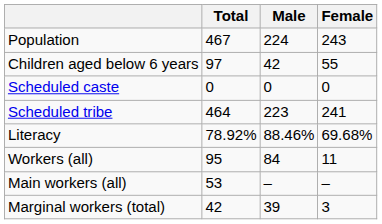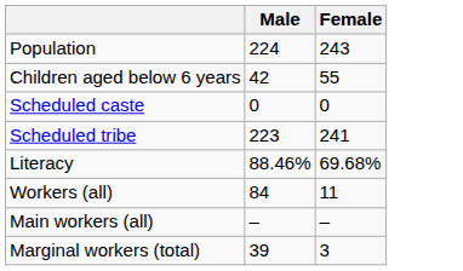- column: Total | 467 | 97 | 0 | 464 | 78.92% | 95 | 53 | 42
